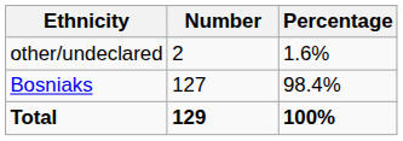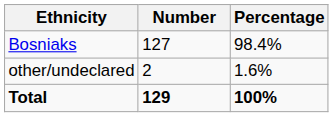rows swapped: Bosniaks <-> other/undeclared
